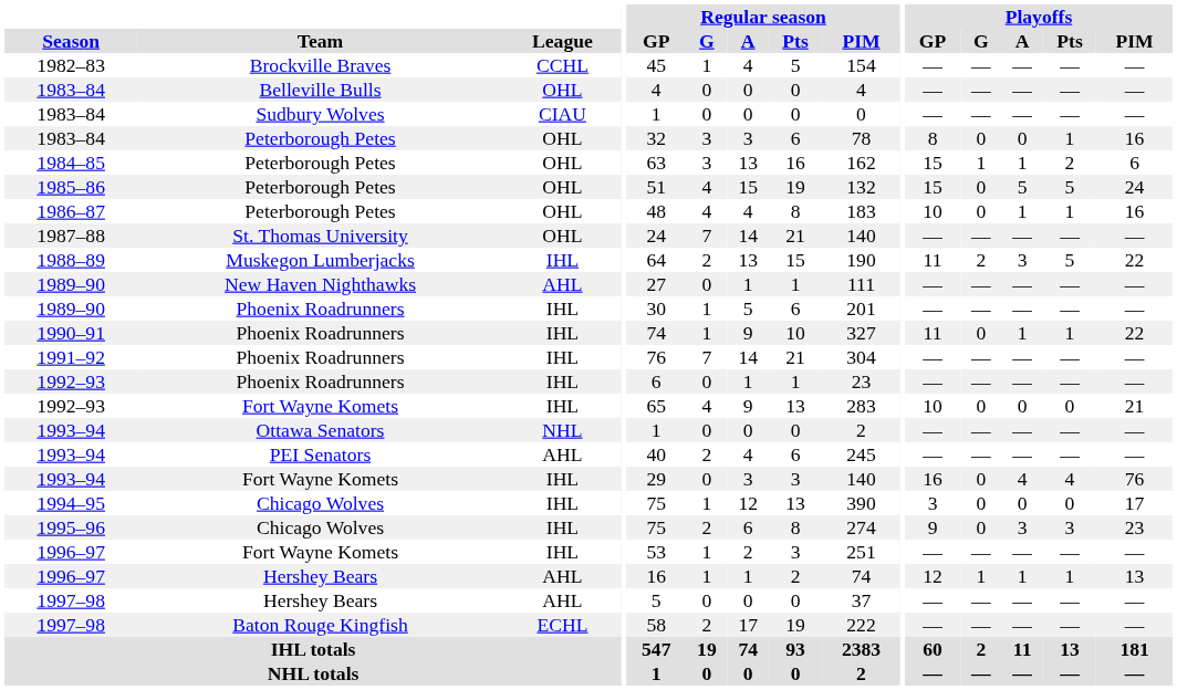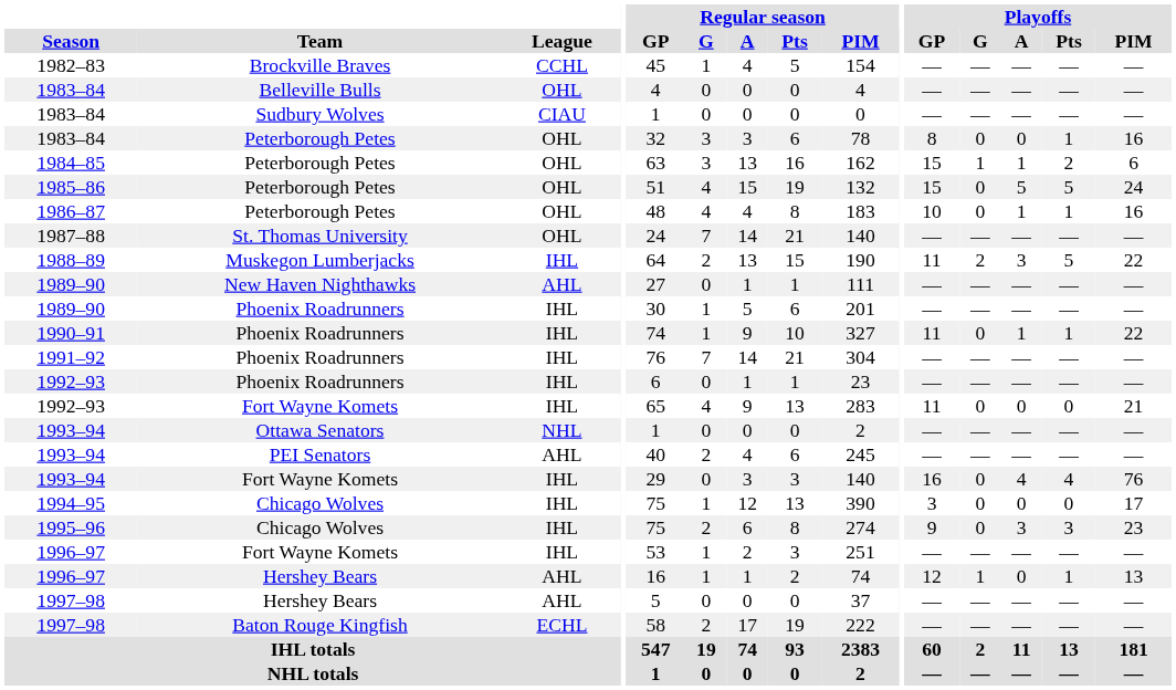1992–93 / Fort Wayne Komets | Playoffs / GP: 10 -> 11
1996–97 / Hershey Bears | Playoffs / A: 1 -> 0
